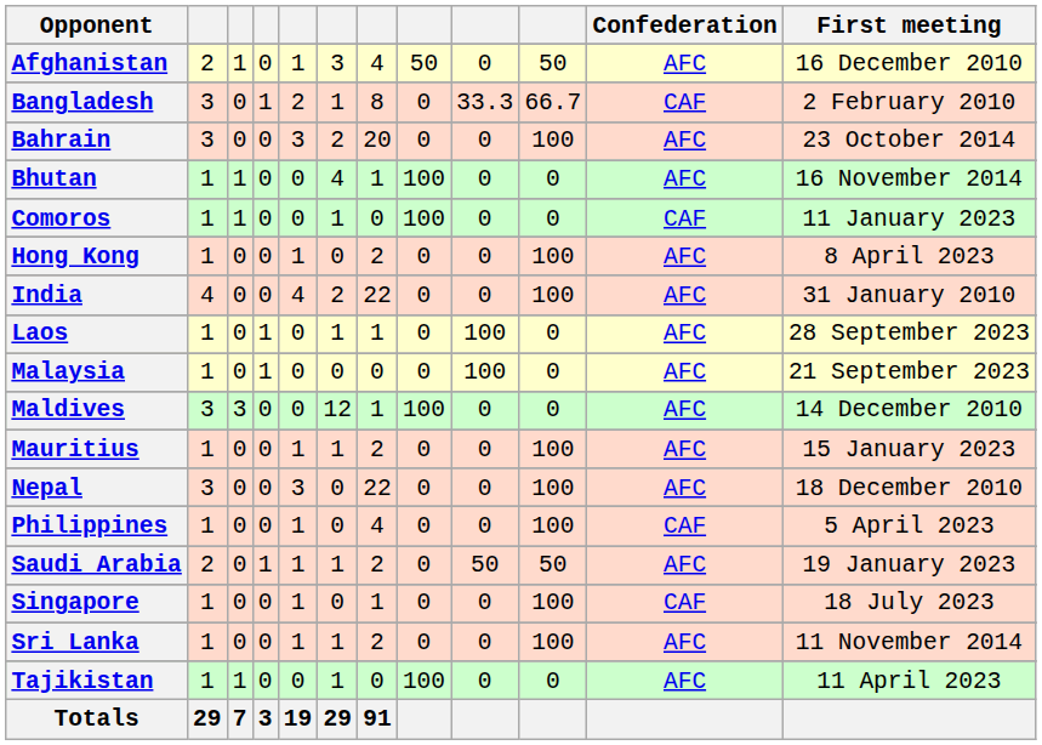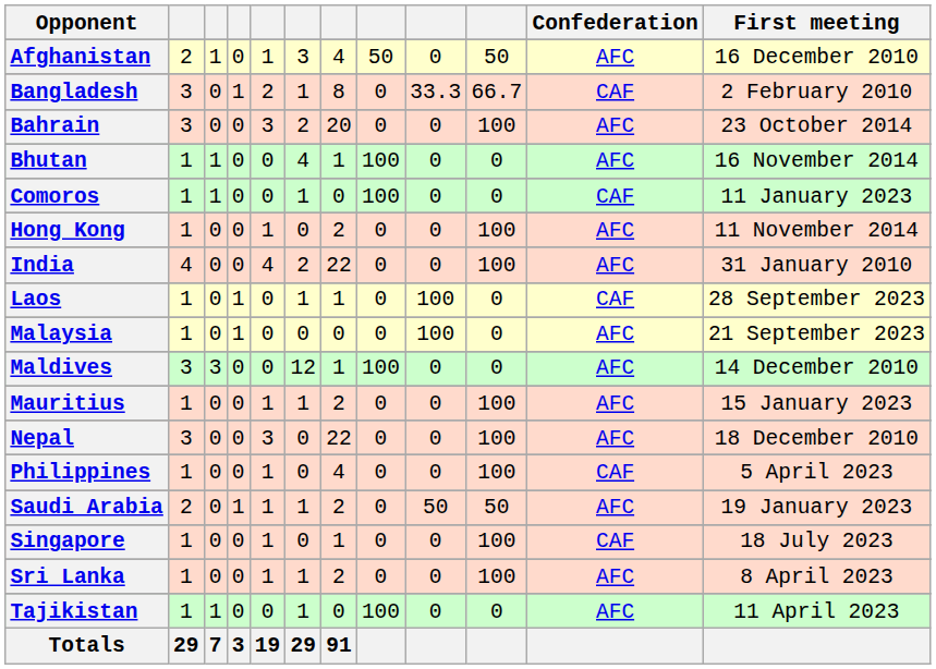Hong Kong | First meeting: 8 April 2023 -> 11 November 2014
Laos | Confederation: AFC -> CAF
Sri Lanka | First meeting: 11 November 2014 -> 8 April 2023
